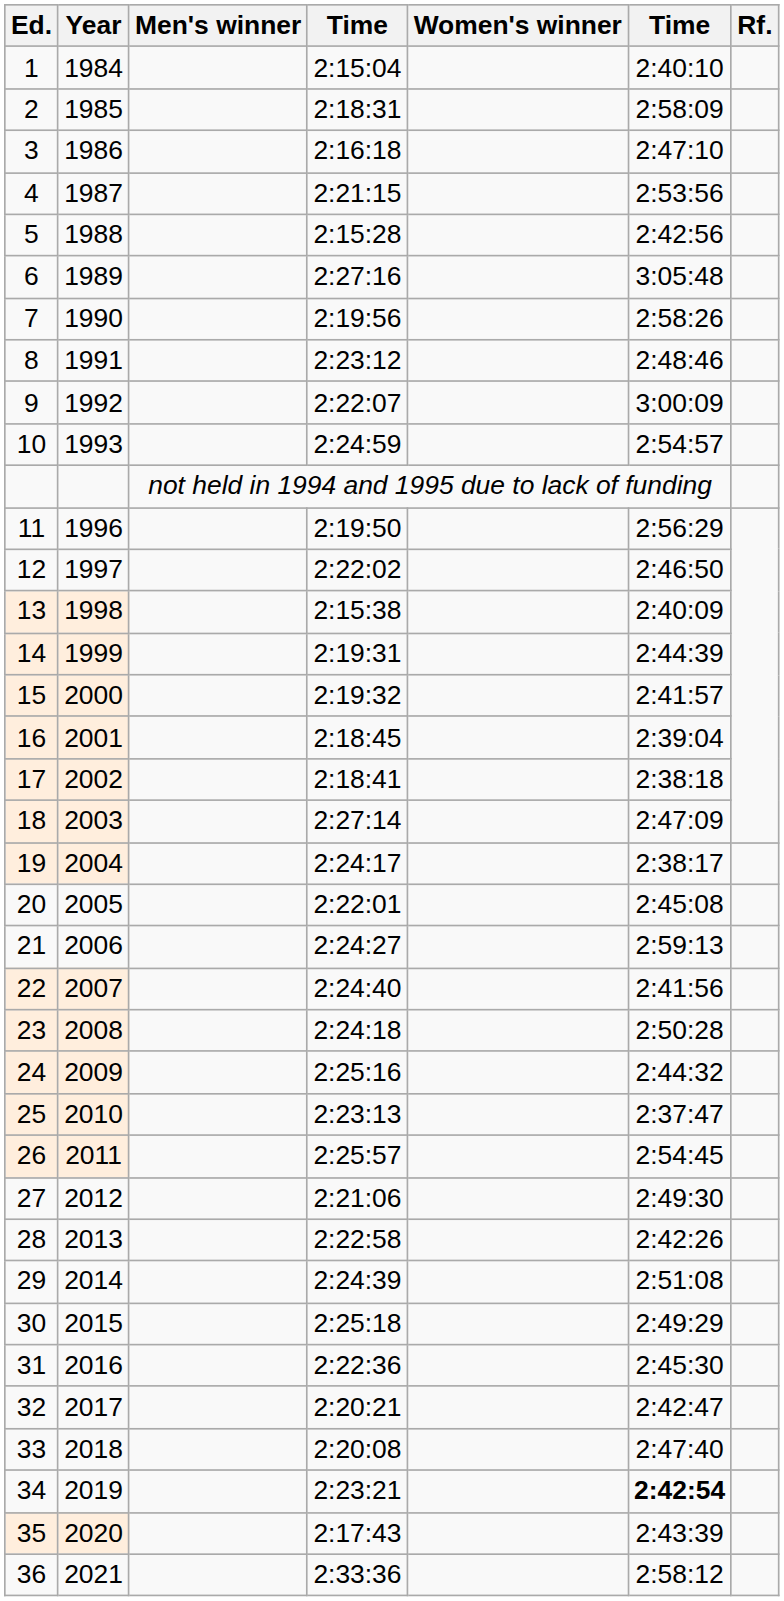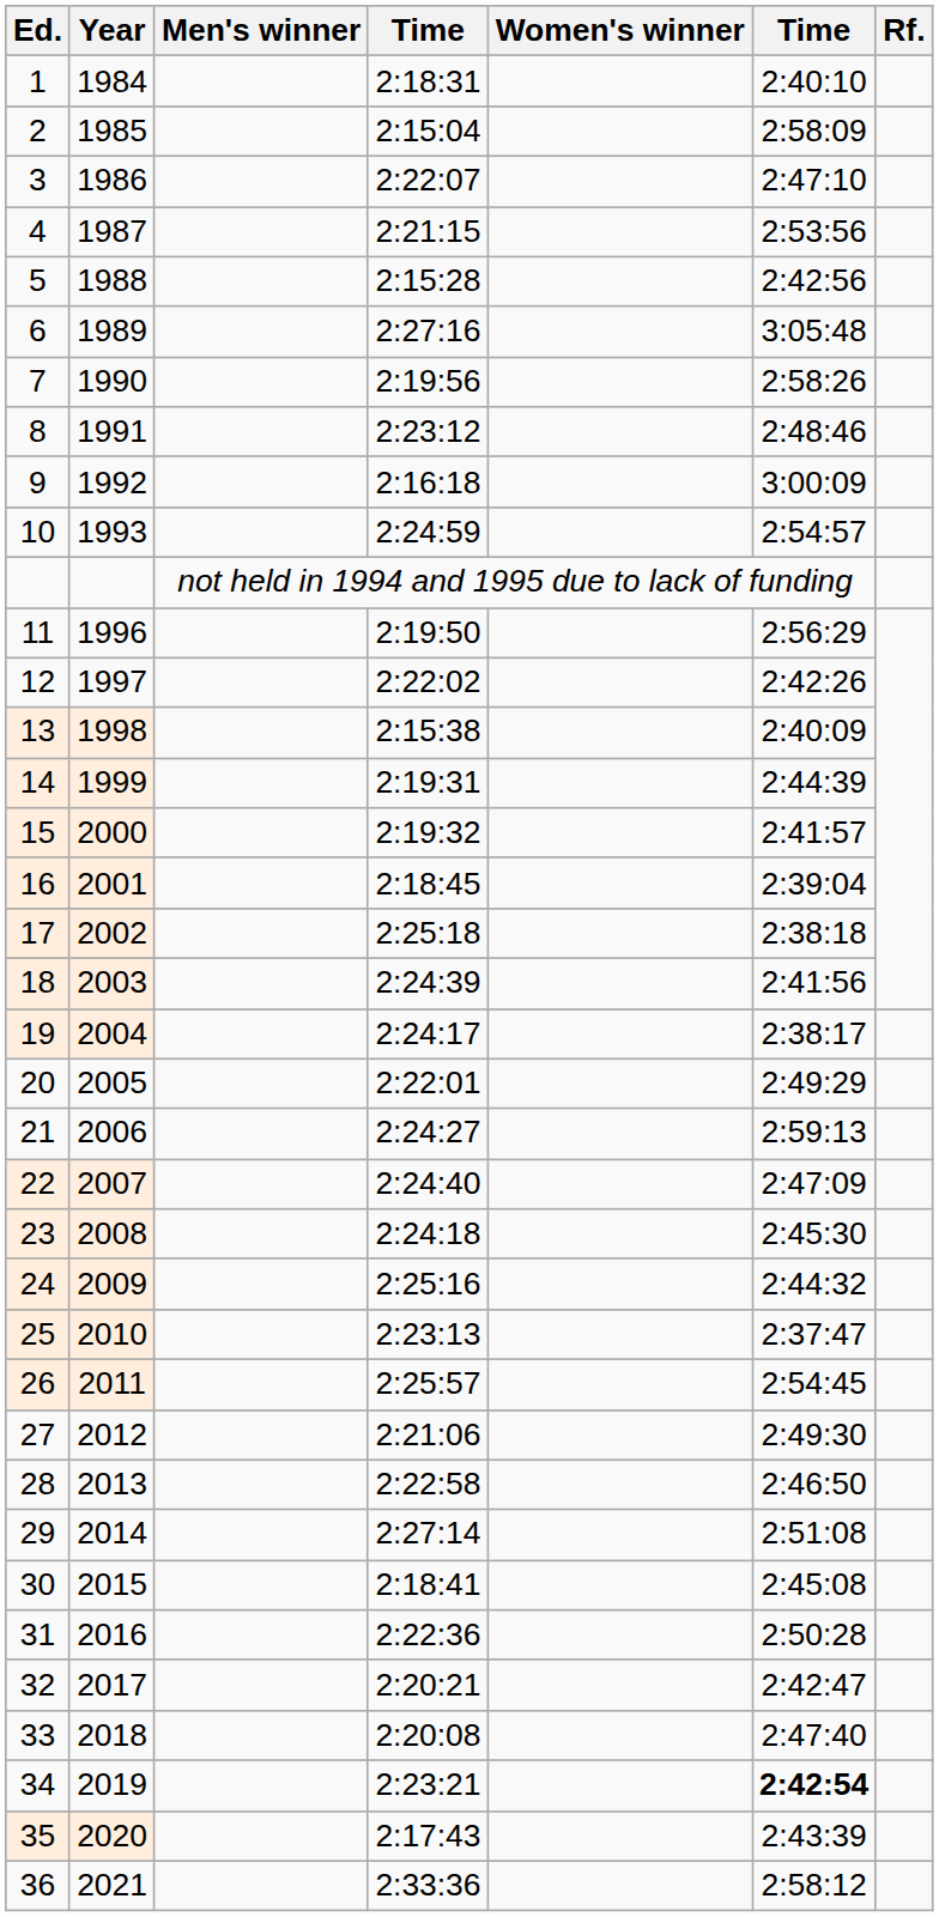1 | column 4: 2:15:04 -> 2:18:31
2 | column 4: 2:18:31 -> 2:15:04
3 | column 4: 2:16:18 -> 2:22:07
9 | column 4: 2:22:07 -> 2:16:18
12 | column 6: 2:46:50 -> 2:42:26
17 | column 4: 2:18:41 -> 2:25:18
18 | column 4: 2:27:14 -> 2:24:39
18 | column 6: 2:47:09 -> 2:41:56
20 | column 6: 2:45:08 -> 2:49:29
22 | column 6: 2:41:56 -> 2:47:09
23 | column 6: 2:50:28 -> 2:45:30
28 | column 6: 2:42:26 -> 2:46:50
29 | column 4: 2:24:39 -> 2:27:14
30 | column 4: 2:25:18 -> 2:18:41
30 | column 6: 2:49:29 -> 2:45:08
31 | column 6: 2:45:30 -> 2:50:28
